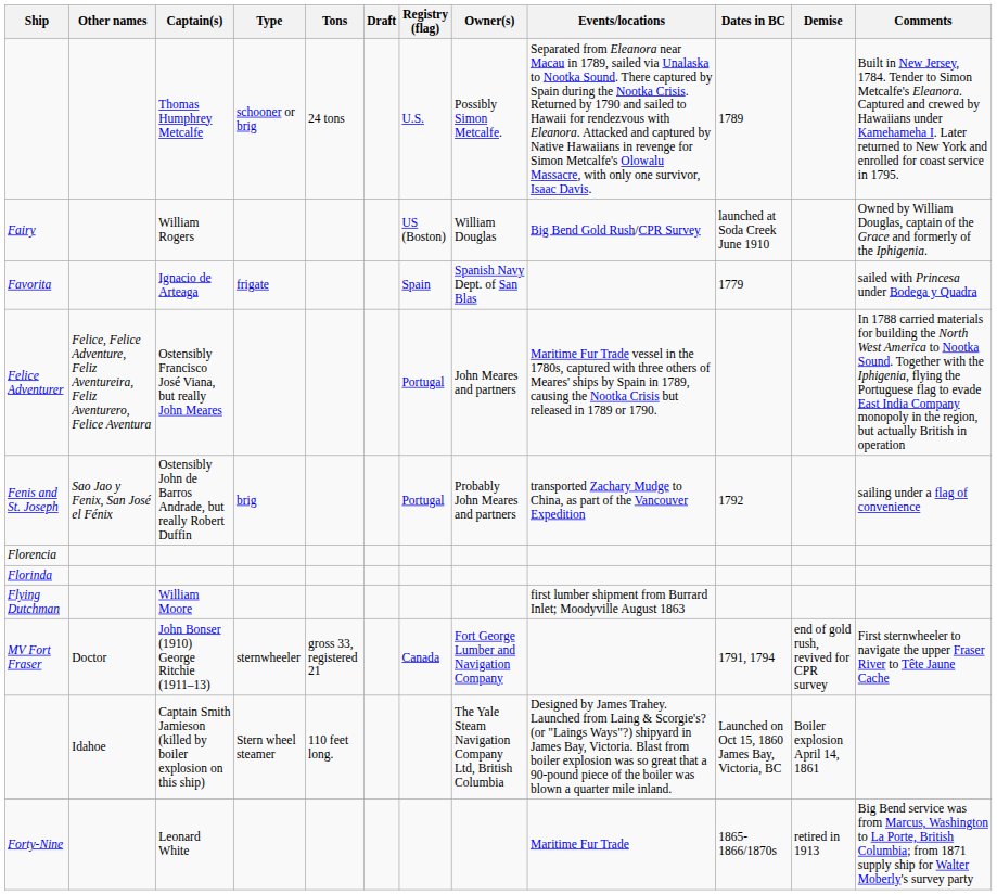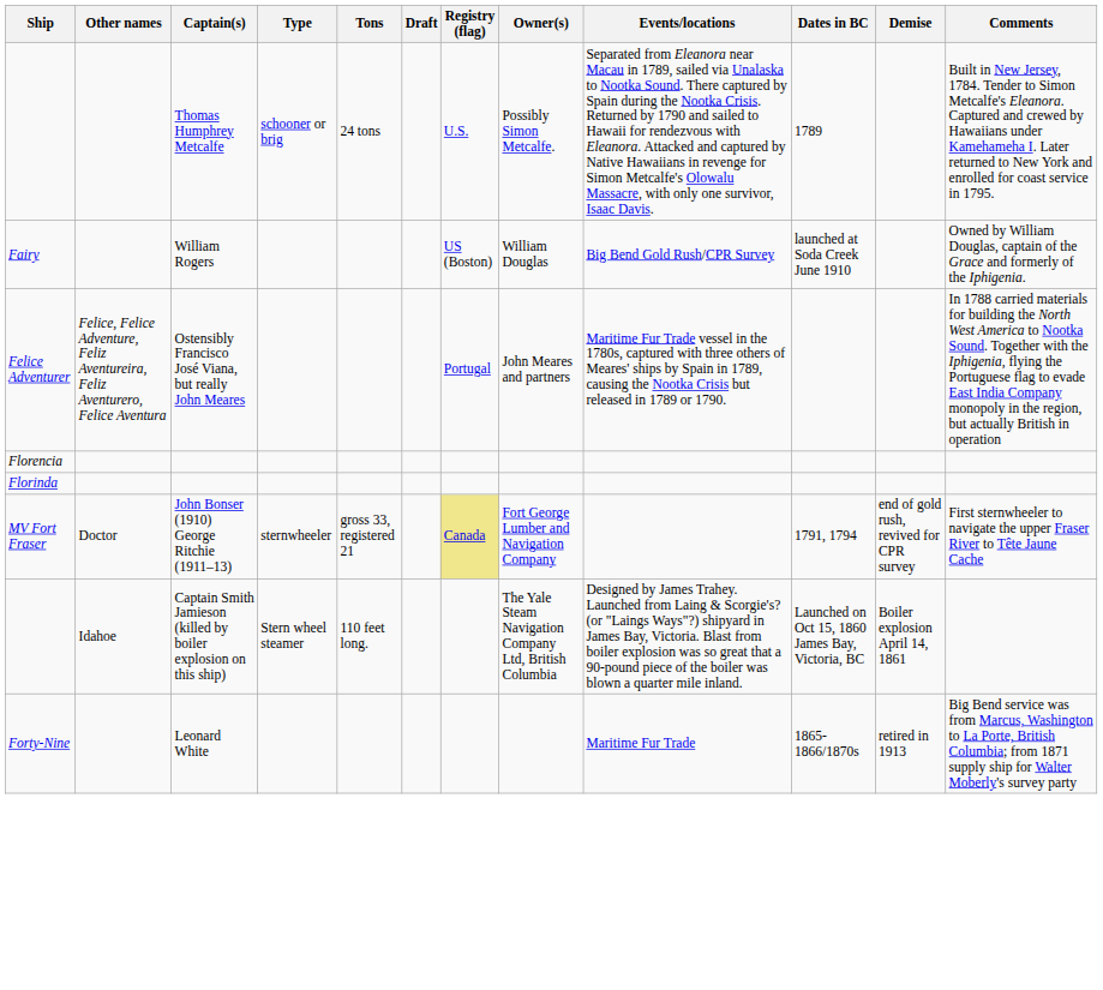- row: Favorita | Ignacio de Arteaga | frigate | Spain | Spanish Navy Dept. of San Blas | 1779 | sailed with Princesa under Bodega y Quadra
- row: Fenis and St. Joseph | Sao Jao y Fenix, San José el Fénix | Ostensibly John de Barros Andrade, but really Robert Duffin | brig | Portugal | Probably John Meares and partners | transported Zachary Mudge to China, as part of the Vancouver Expedition | 1792 | sailing under a flag of convenience
- row: Flying Dutchman | William Moore | first lumber shipment from Burrard Inlet; Moodyville August 1863
MV Fort Fraser | Registry (flag): no background -> khaki background
